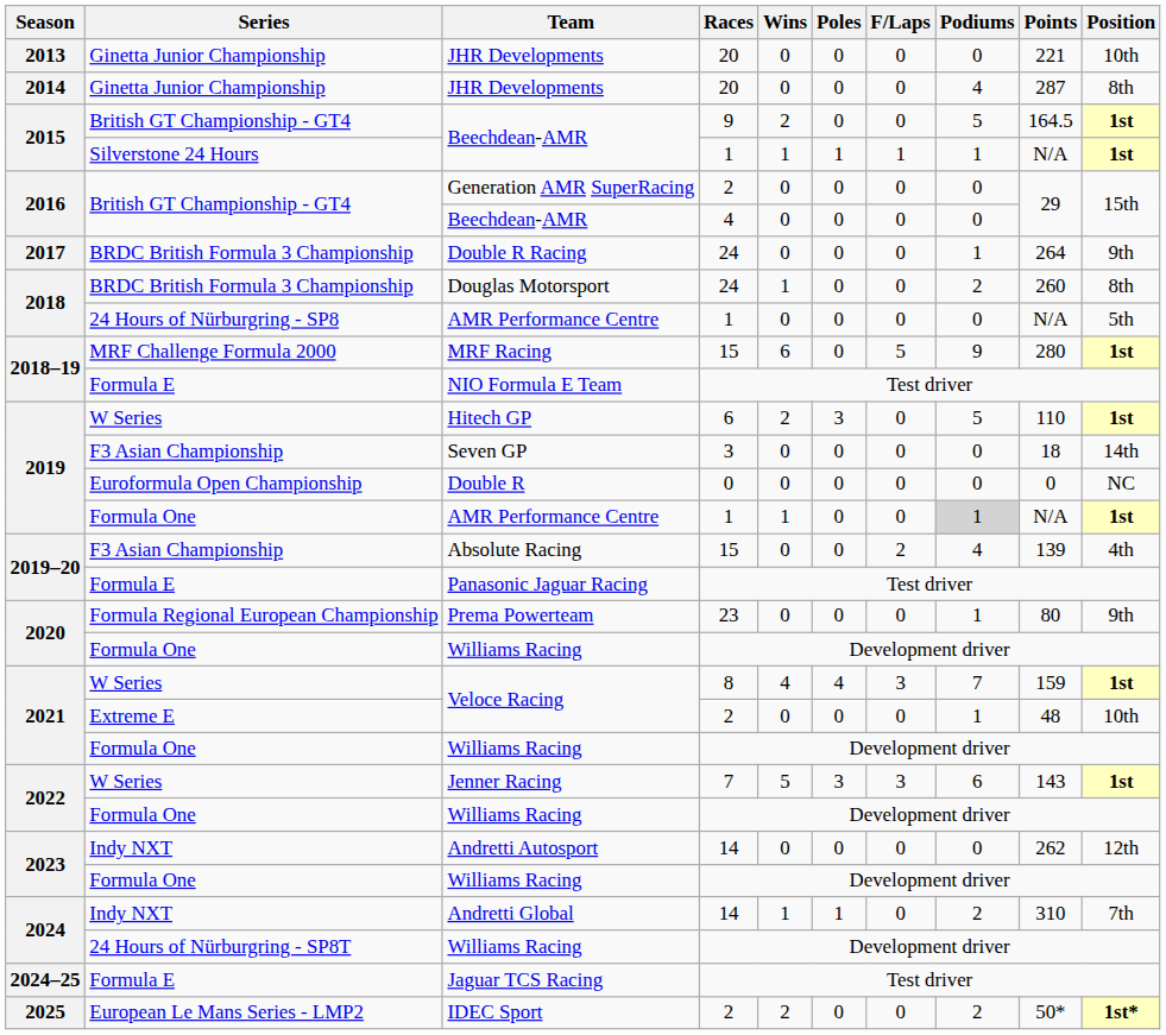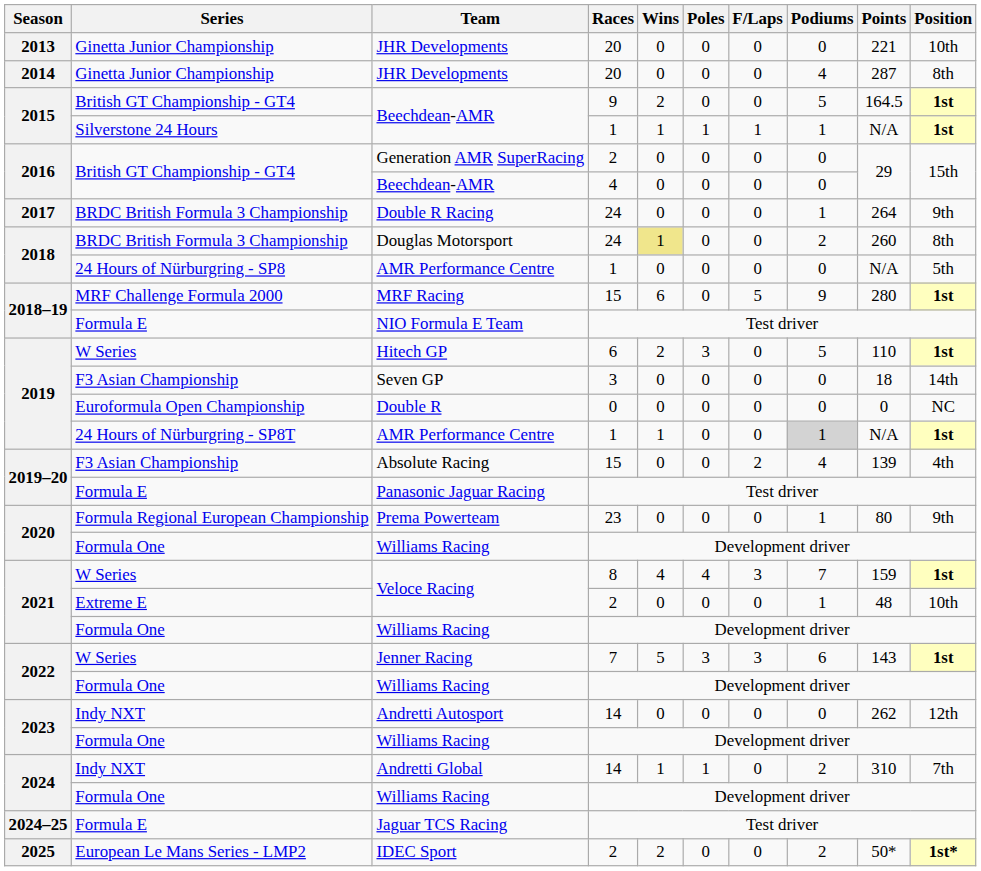Douglas Motorsport | Wins: no background -> khaki background
2019 / AMR Performance Centre | Series: Formula One -> 24 Hours of Nürburgring - SP8T
2024 / Williams Racing | Series: 24 Hours of Nürburgring - SP8T -> Formula One
